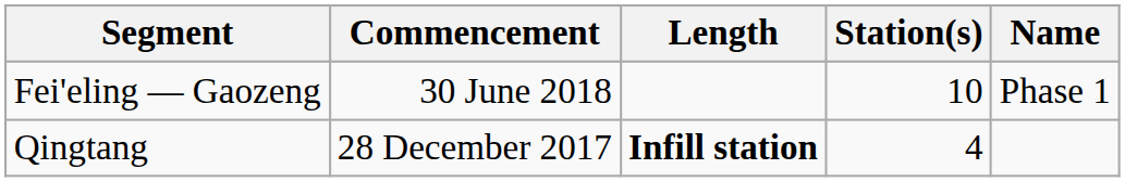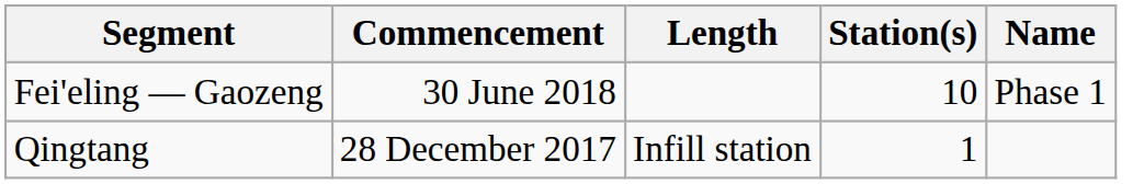Qingtang | Length: bold -> normal
Qingtang | Station(s): 4 -> 1
